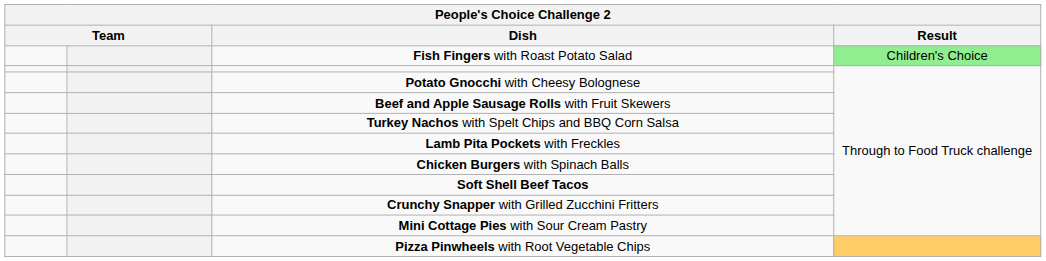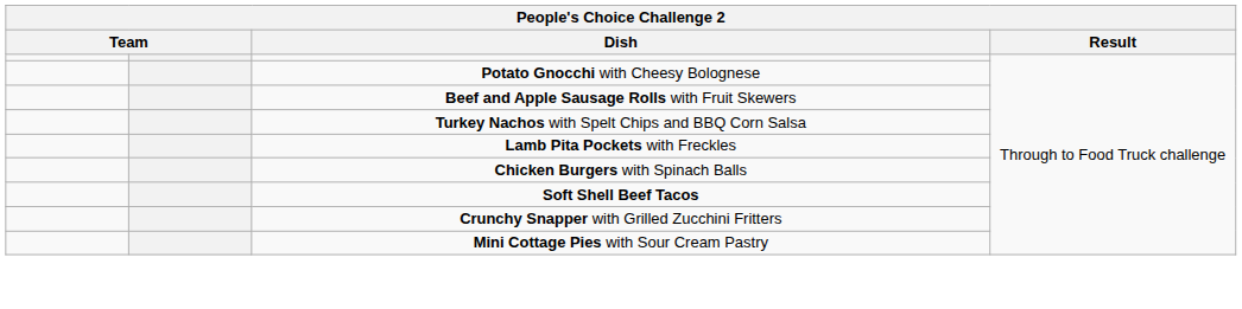- row: Fish Fingers with Roast Potato Salad | Children's Choice
- row: Pizza Pinwheels with Root Vegetable Chips
